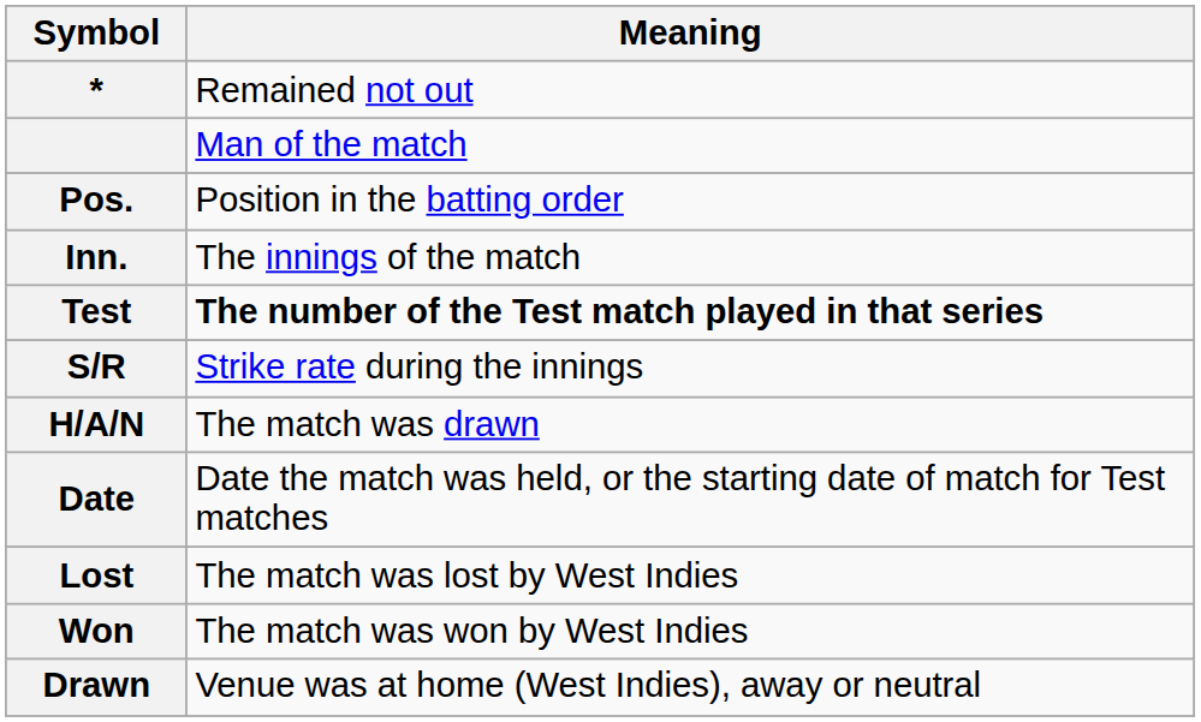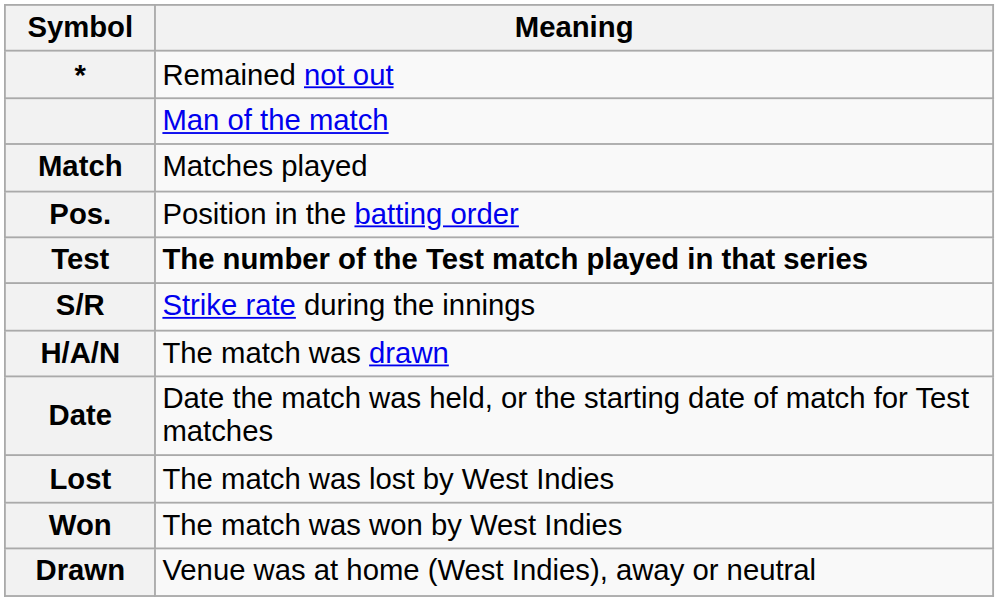+ row: Match | Matches played
- row: Inn. | The innings of the match
